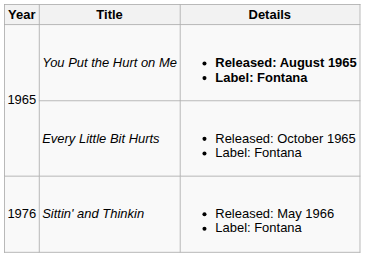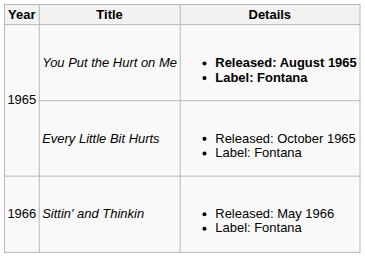Sittin' and Thinkin | Year: 1976 -> 1966
